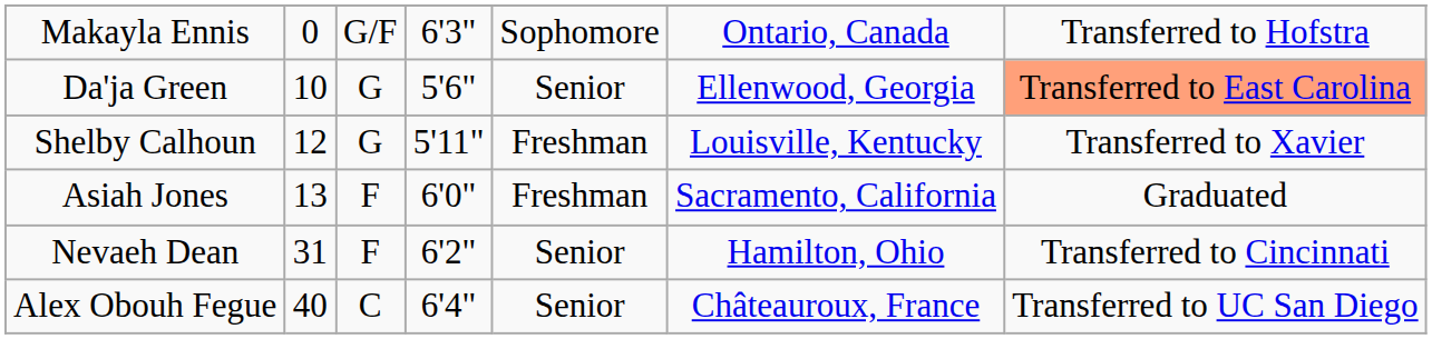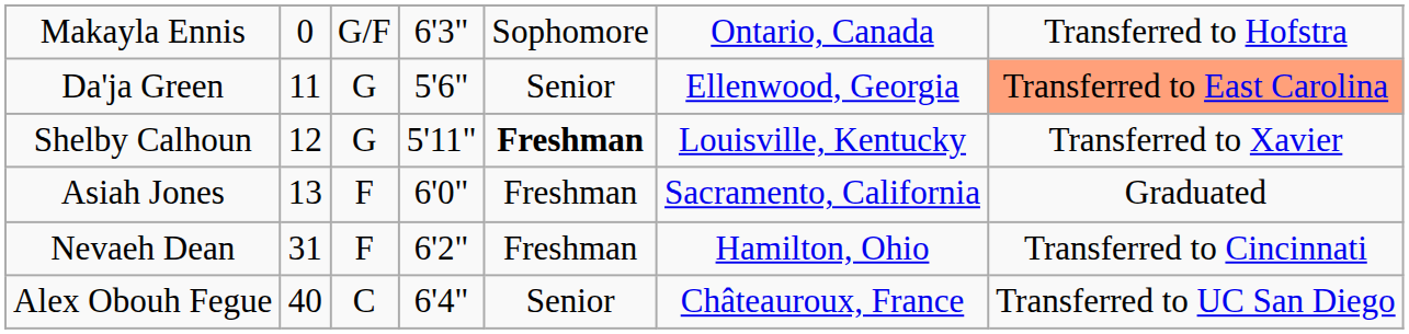Da'ja Green | column 2: 10 -> 11
Shelby Calhoun | column 5: normal -> bold
Nevaeh Dean | column 5: Senior -> Freshman
